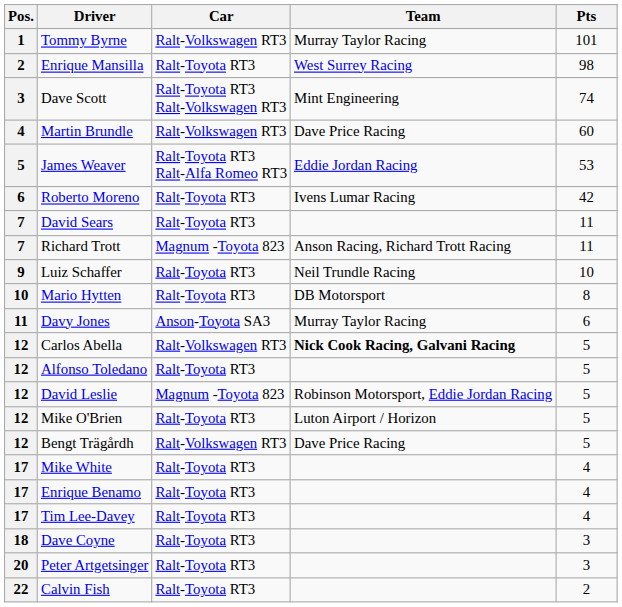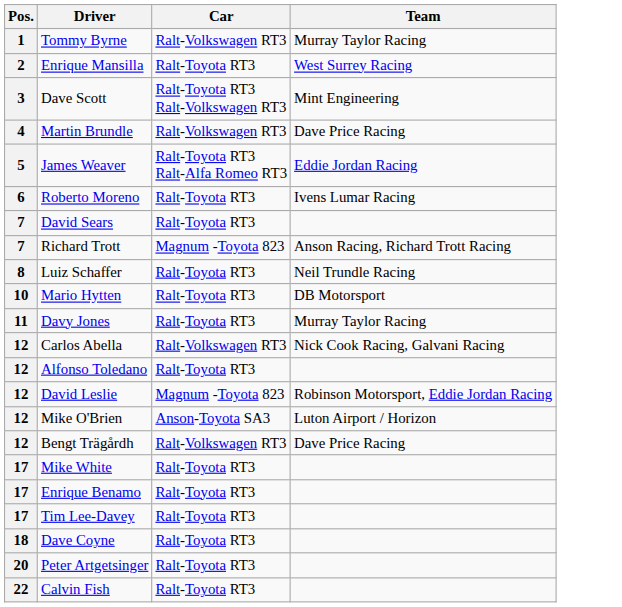- column: Pts | 101 | 98 | 74 | 60 | 53 | 42 | 11 | 11 | 10 | 8 | 6 | 5 | 5 | 5 | 5 | 5 | 4 | 4 | 4 | 3 | 3 | 2
Luiz Schaffer | Pos.: 9 -> 8
Davy Jones | Car: Anson-Toyota SA3 -> Ralt-Toyota RT3
Carlos Abella | Team: bold -> normal
Mike O'Brien | Car: Ralt-Toyota RT3 -> Anson-Toyota SA3
